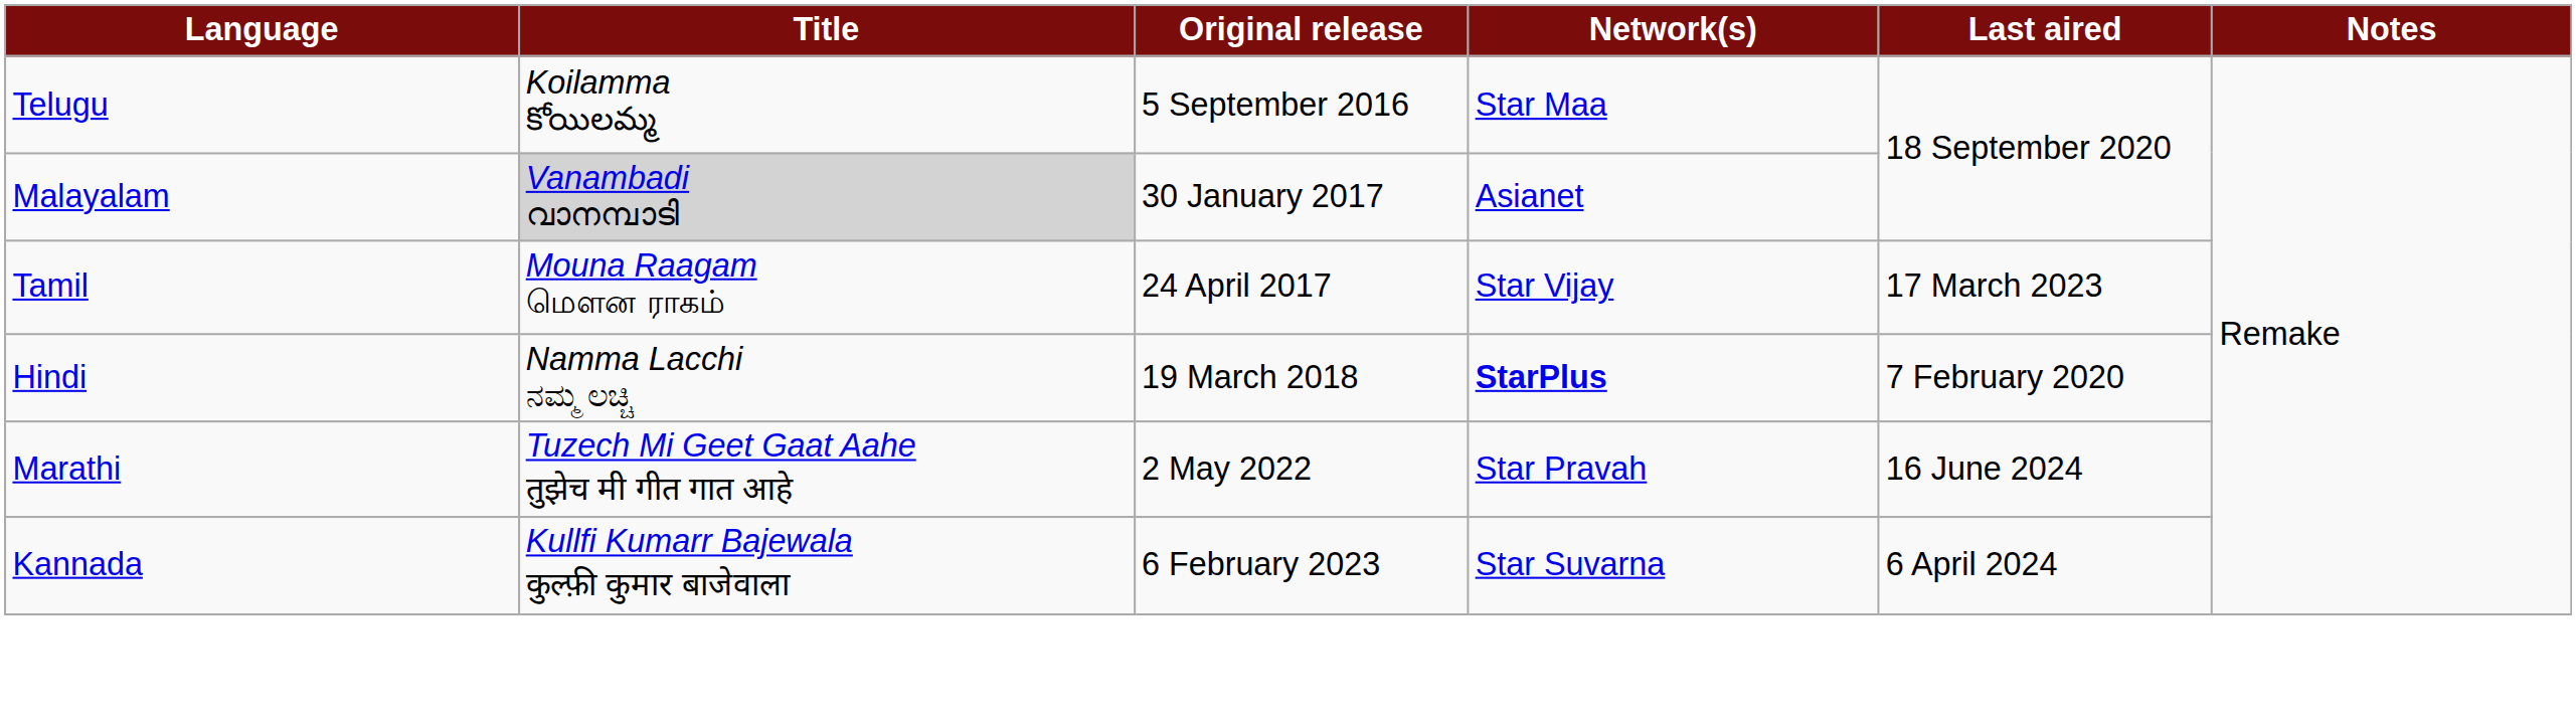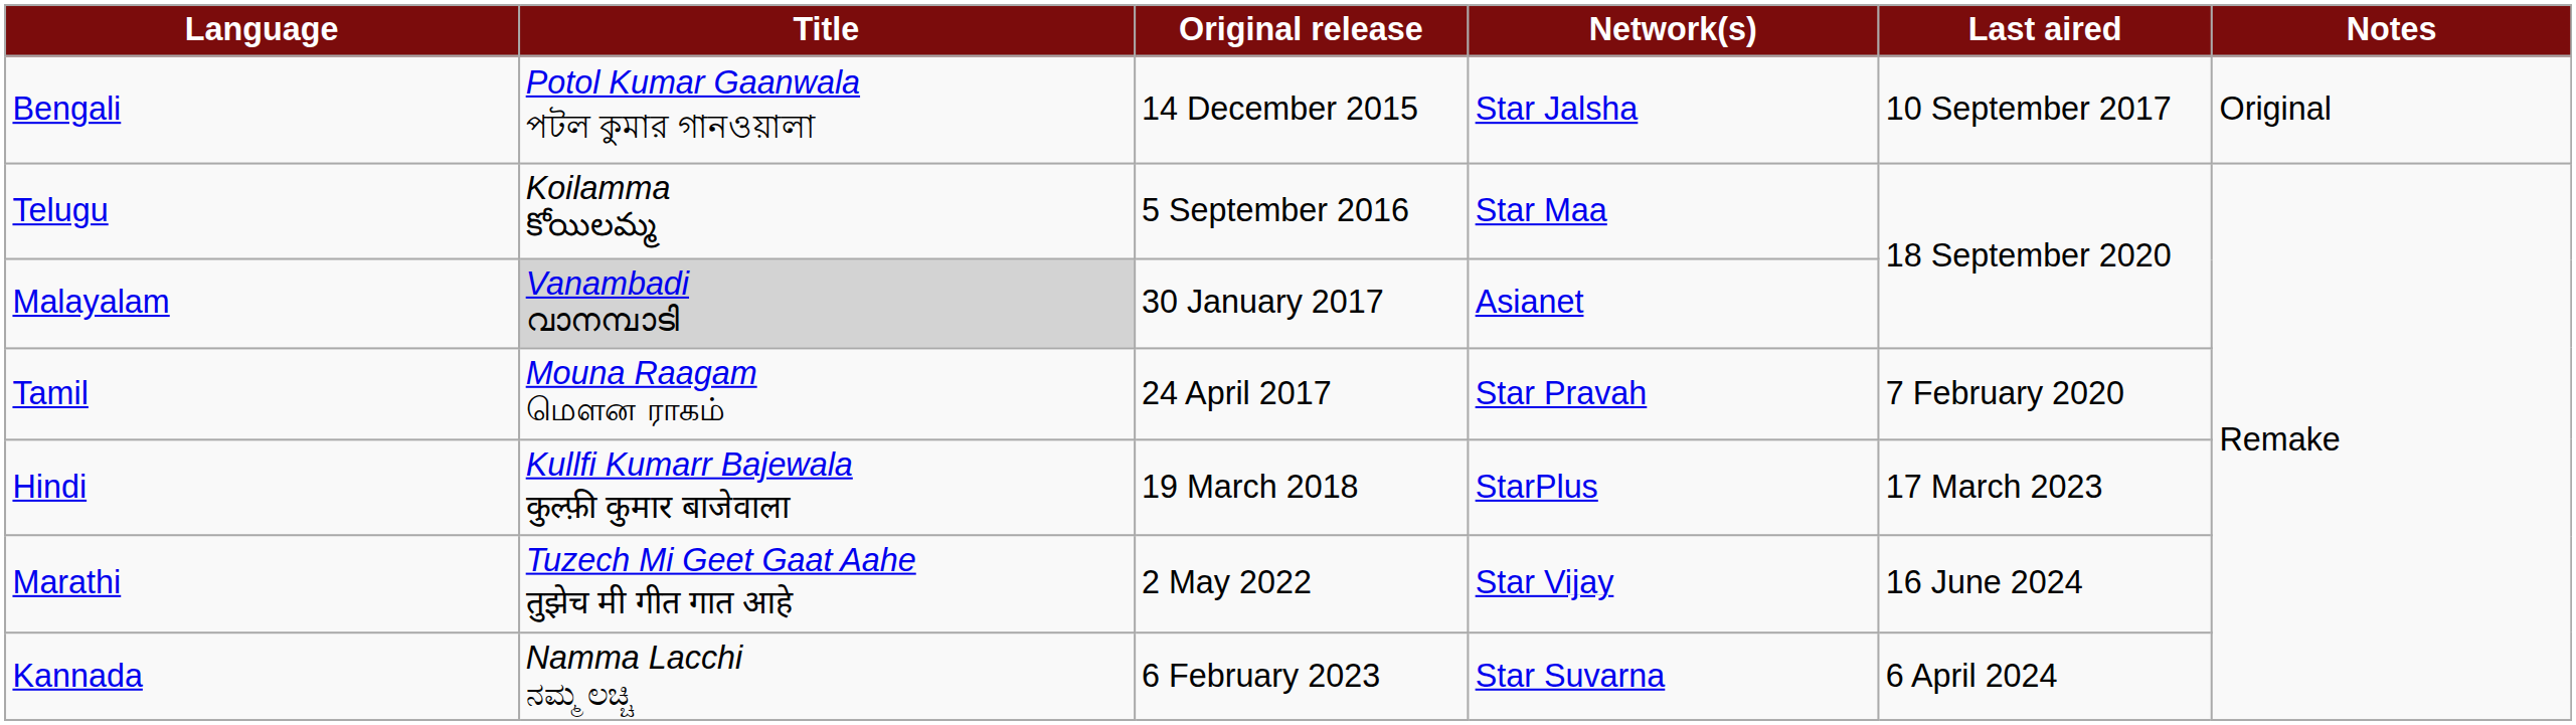+ row: Bengali | Potol Kumar Gaanwala পটল কুমার গানওয়ালা | 14 December 2015 | Star Jalsha | 10 September 2017 | Original
Tamil | Network(s): Star Vijay -> Star Pravah
Tamil | Last aired: 17 March 2023 -> 7 February 2020
Hindi | Title: Namma Lacchi ನಮ್ಮ ಲಚ್ಚಿ -> Kullfi Kumarr Bajewala कुल्फ़ी कुमार बाजेवाला
Hindi | Network(s): bold -> normal
Hindi | Last aired: 7 February 2020 -> 17 March 2023
Marathi | Network(s): Star Pravah -> Star Vijay
Kannada | Title: Kullfi Kumarr Bajewala कुल्फ़ी कुमार बाजेवाला -> Namma Lacchi ನಮ್ಮ ಲಚ್ಚಿ
